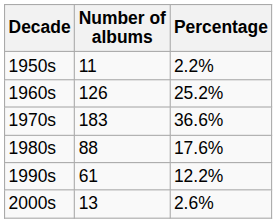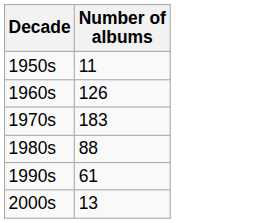- column: Percentage | 2.2% | 25.2% | 36.6% | 17.6% | 12.2% | 2.6%
